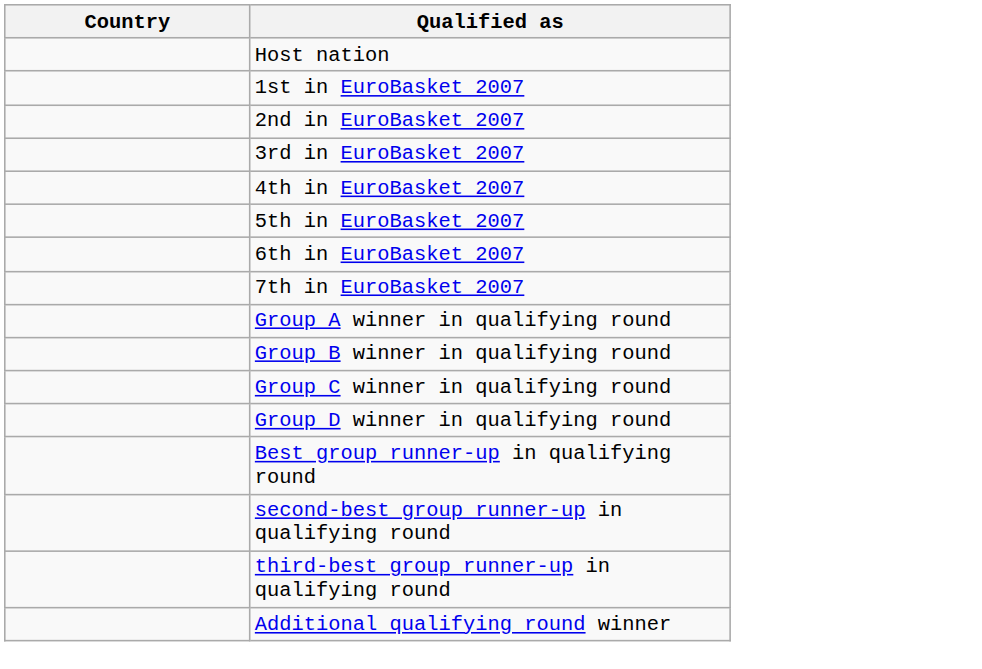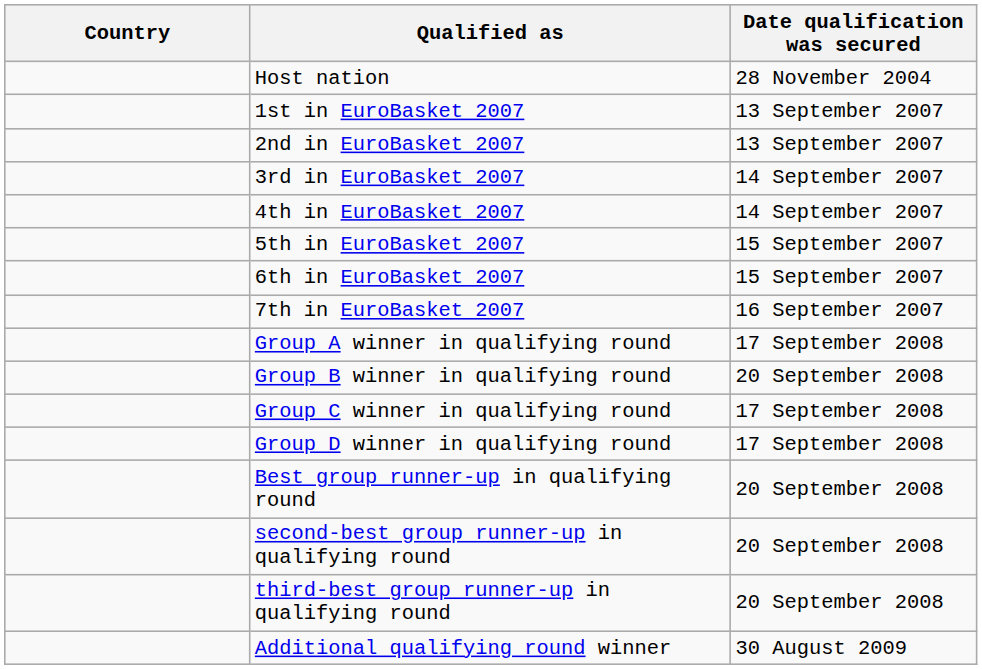+ column: Date qualification was secured | 28 November 2004 | 13 September 2007 | 13 September 2007 | 14 September 2007 | 14 September 2007 | 15 September 2007 | 15 September 2007 | 16 September 2007 | 17 September 2008 | 20 September 2008 | 17 September 2008 | 17 September 2008 | 20 September 2008 | 20 September 2008 | 20 September 2008 | 30 August 2009
